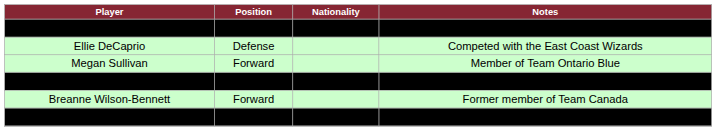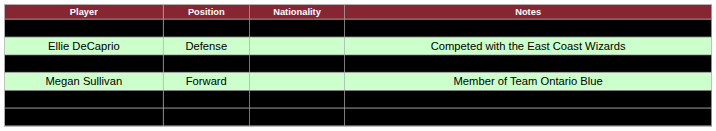Shelby Perry | Position: Forward -> Defense
+ row: Kaila Pinkney | Defense | Member of Team Ontario Red
- row: Breanne Wilson-Bennett | Forward | Former member of Team Canada
Annika Zalewski | Position: Defense -> Forward
Annika Zalewski | Notes: normal -> bold
